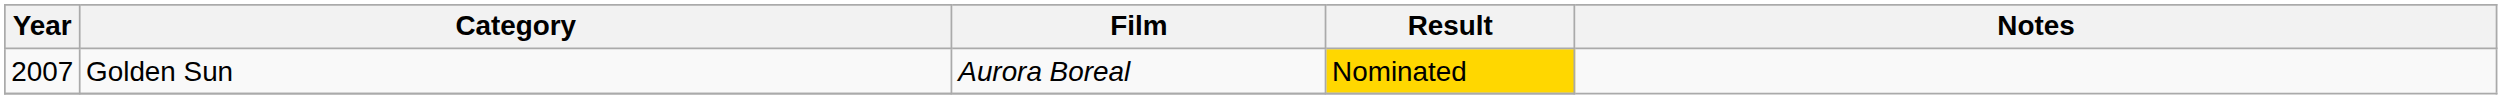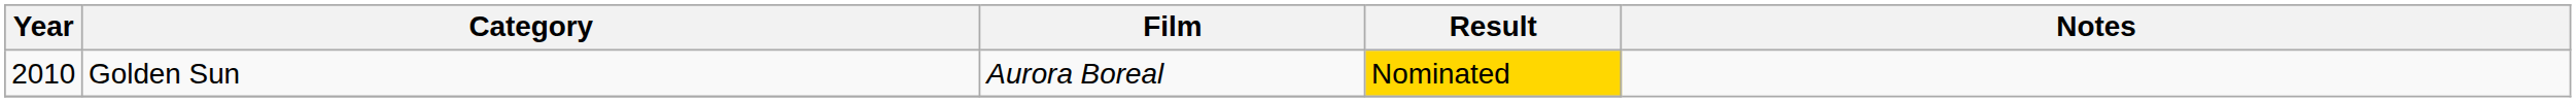Golden Sun | Year: 2007 -> 2010
